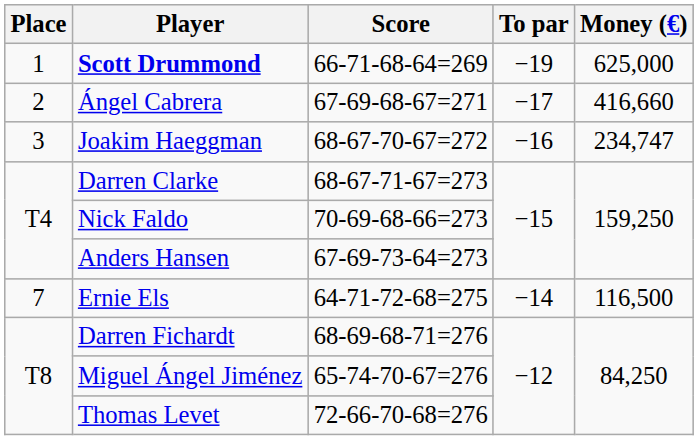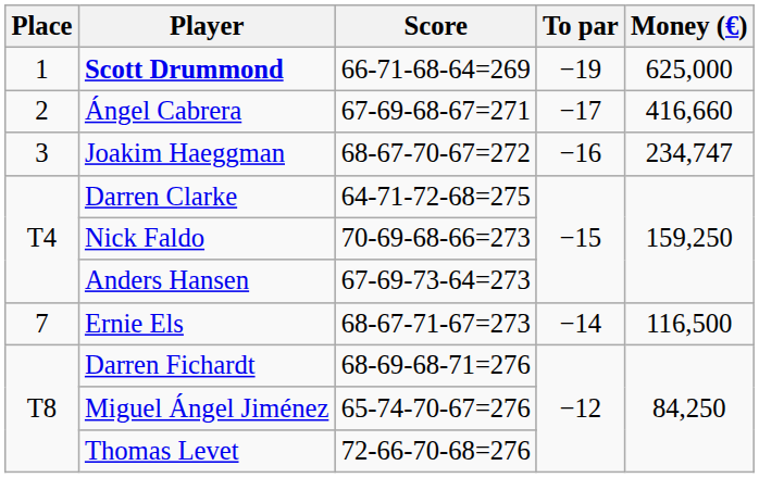Darren Clarke | Score: 68-67-71-67=273 -> 64-71-72-68=275
Ernie Els | Score: 64-71-72-68=275 -> 68-67-71-67=273
